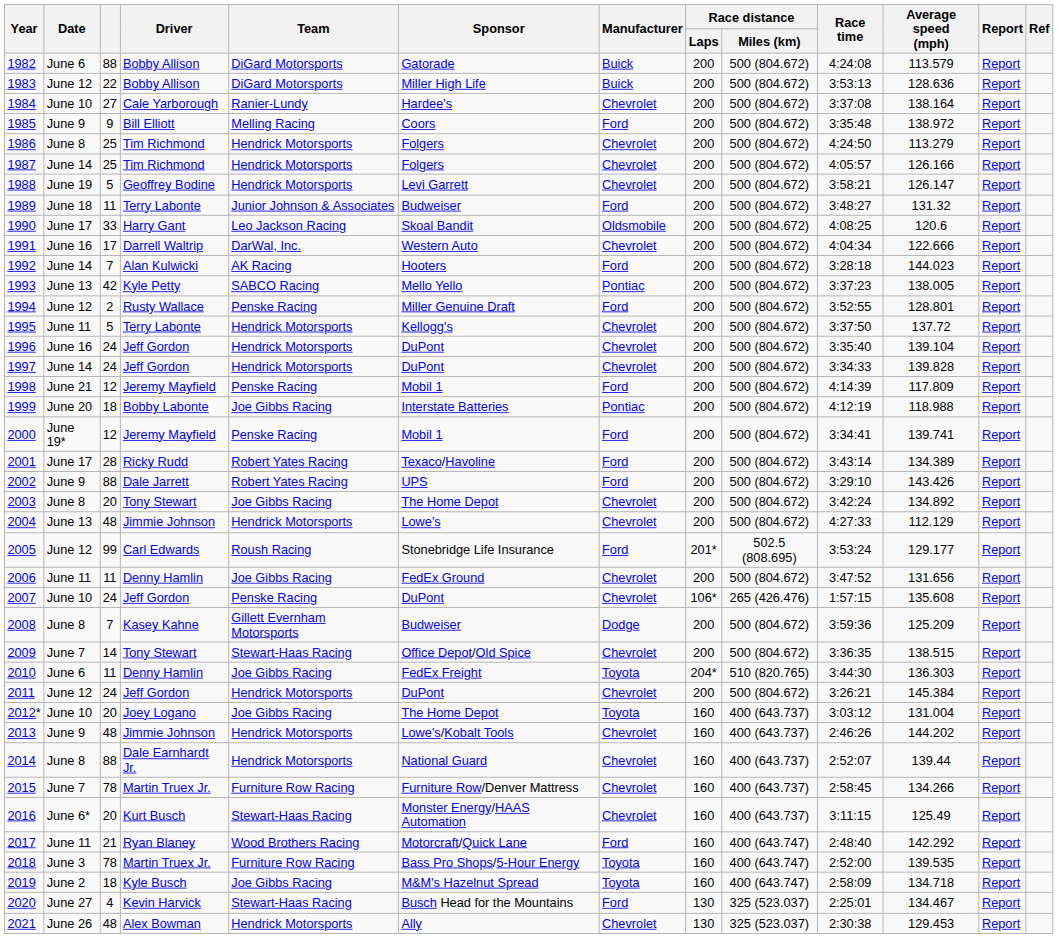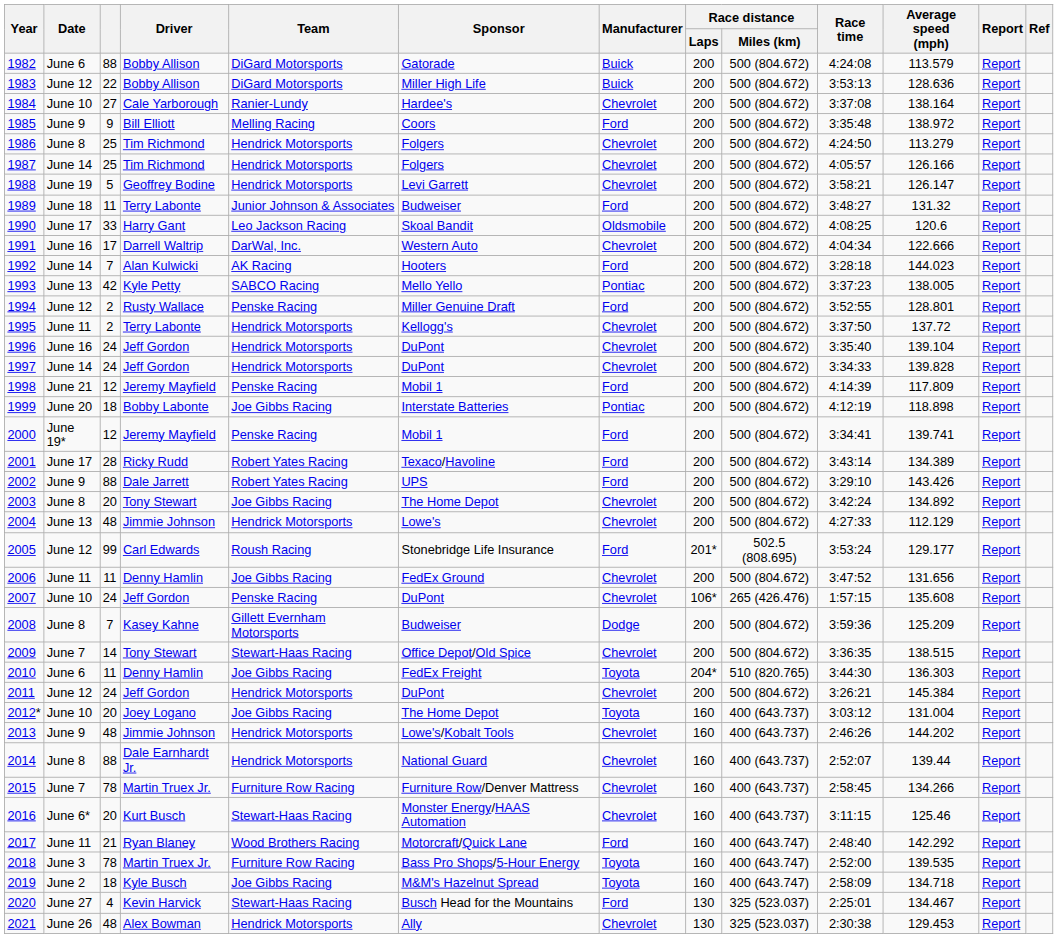1995 | column 3: 5 -> 2
1999 | Average speed (mph): 118.988 -> 118.898
2016 | Average speed (mph): 125.49 -> 125.46
